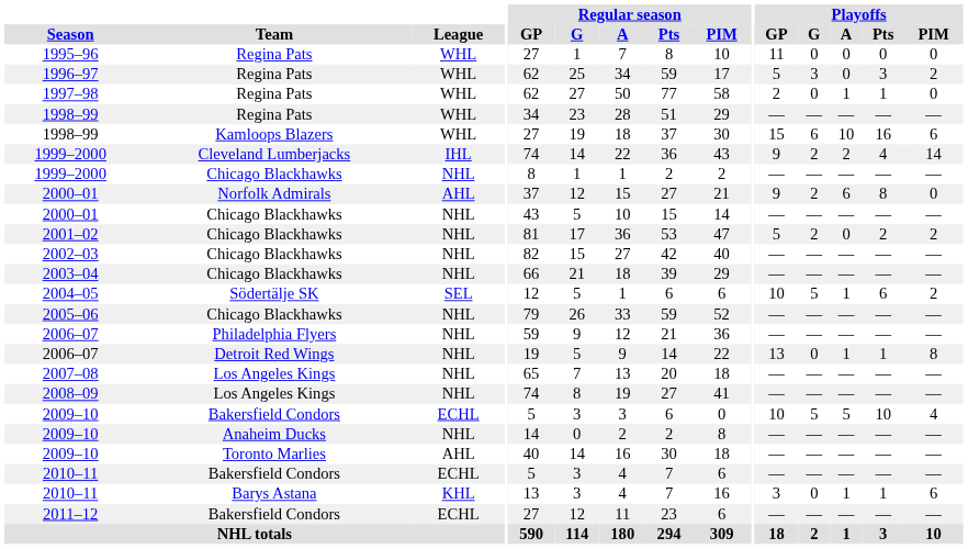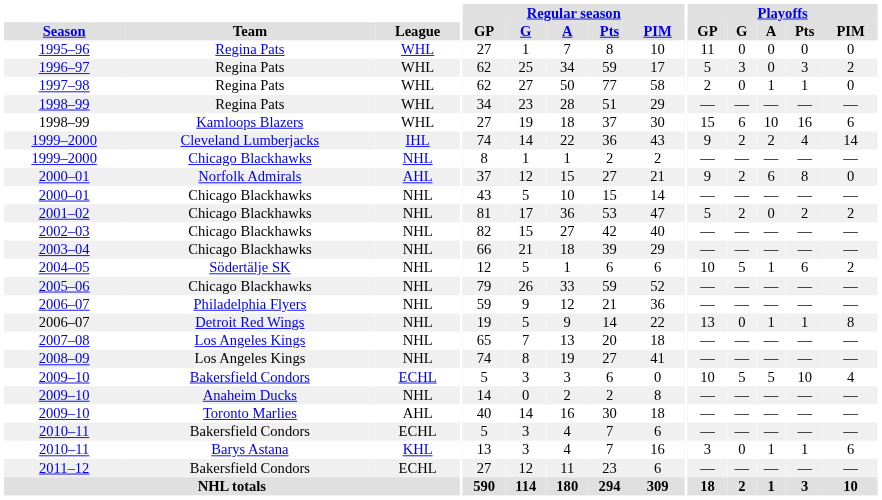2004–05 | League: SEL -> NHL
